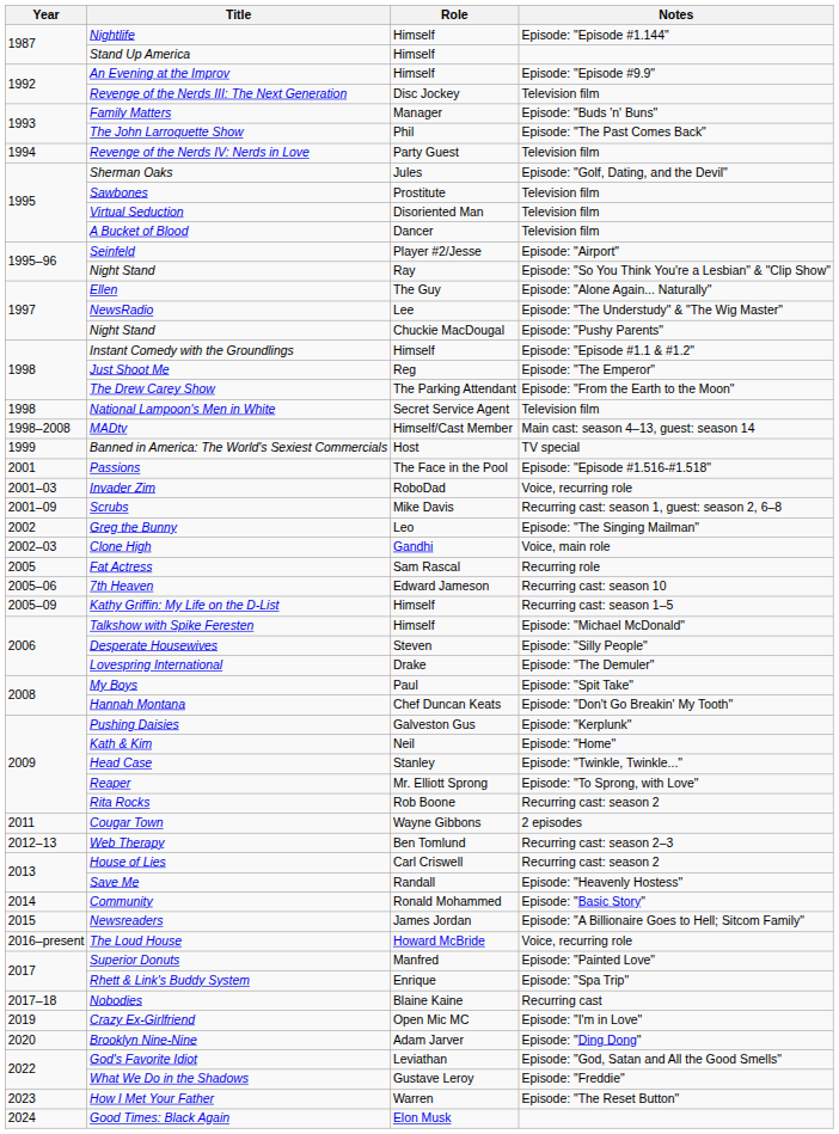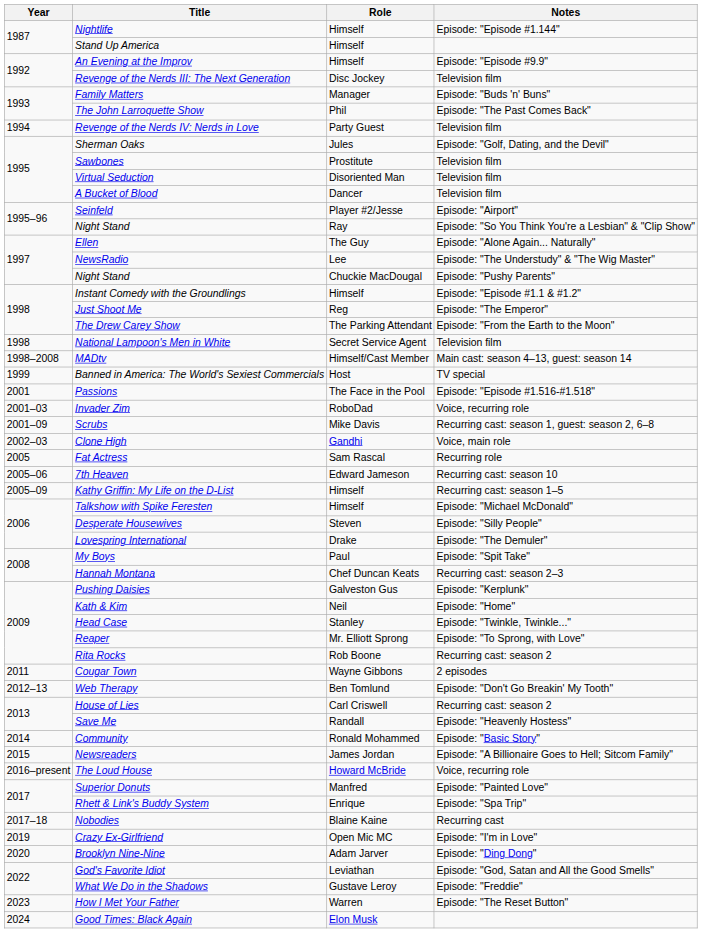- row: 2002 | Greg the Bunny | Leo | Episode: "The Singing Mailman"
Hannah Montana | Notes: Episode: "Don't Go Breakin' My Tooth" -> Recurring cast: season 2–3
Web Therapy | Notes: Recurring cast: season 2–3 -> Episode: "Don't Go Breakin' My Tooth"
